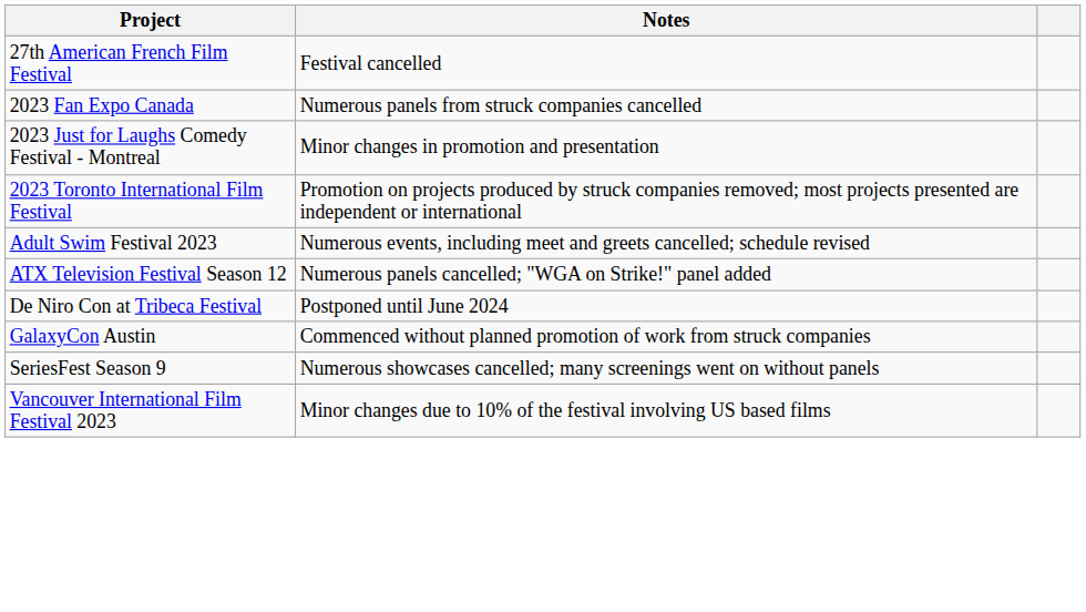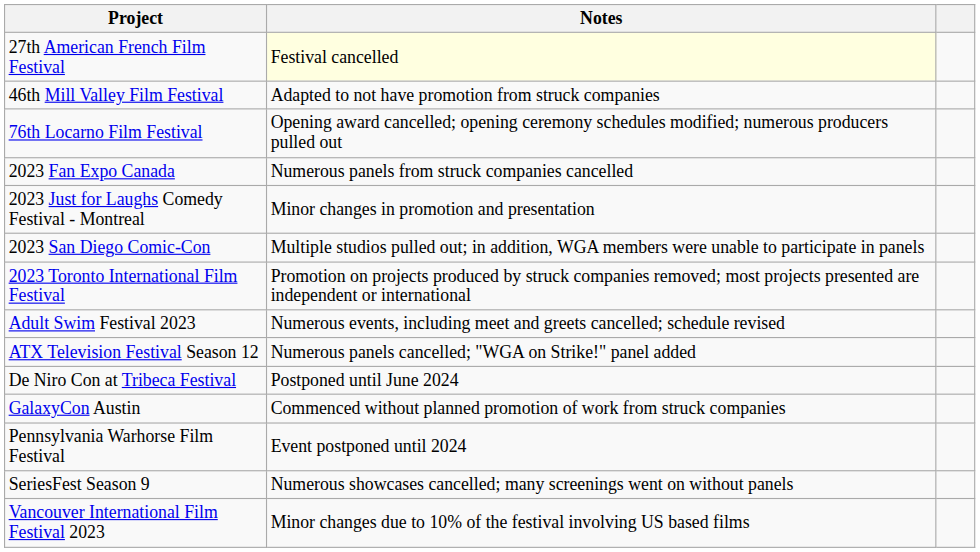27th American French Film Festival | Notes: no background -> lightyellow background
+ row: 46th Mill Valley Film Festival | Adapted to not have promotion from struck companies
+ row: 76th Locarno Film Festival | Opening award cancelled; opening ceremony schedules modified; numerous producers pulled out
+ row: 2023 San Diego Comic-Con | Multiple studios pulled out; in addition, WGA members were unable to participate in panels
+ row: Pennsylvania Warhorse Film Festival | Event postponed until 2024
